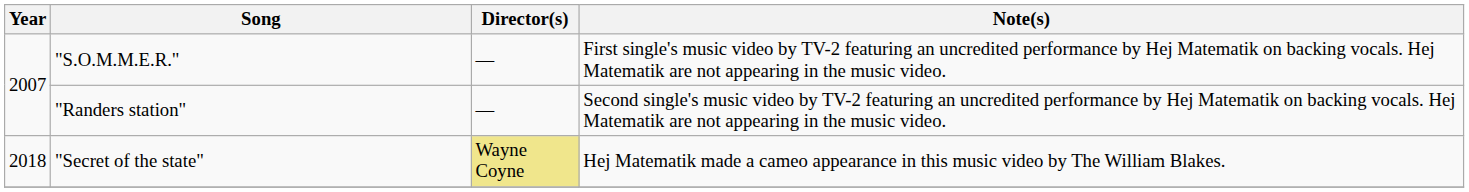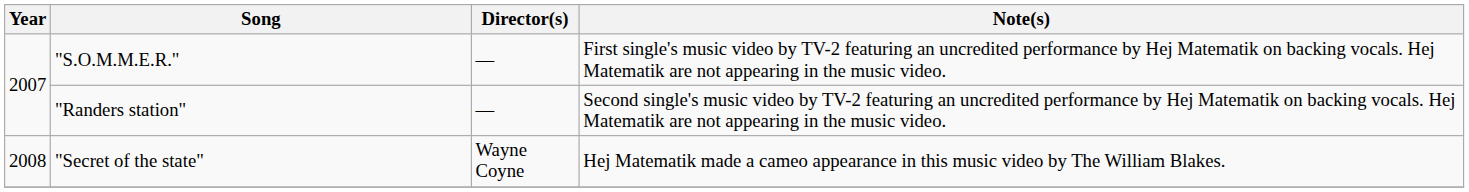"Secret of the state" | Year: 2018 -> 2008
"Secret of the state" | Director(s): khaki background -> no background
